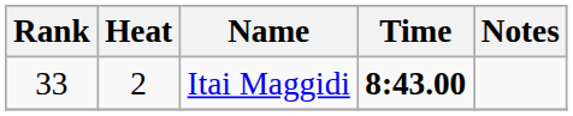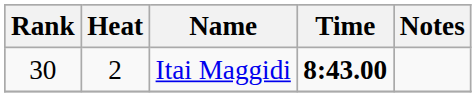Itai Maggidi | Rank: 33 -> 30
